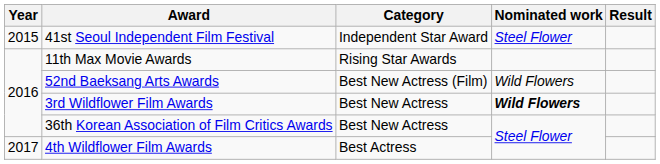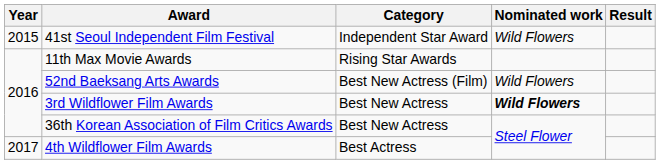41st Seoul Independent Film Festival | Nominated work: Steel Flower -> Wild Flowers
